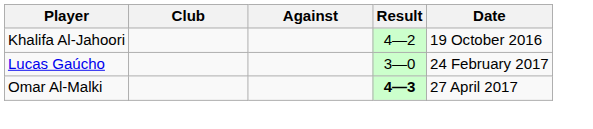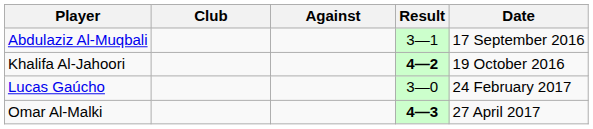+ row: Abdulaziz Al-Muqbali | 3—1 | 17 September 2016
Khalifa Al-Jahoori | Result: normal -> bold
